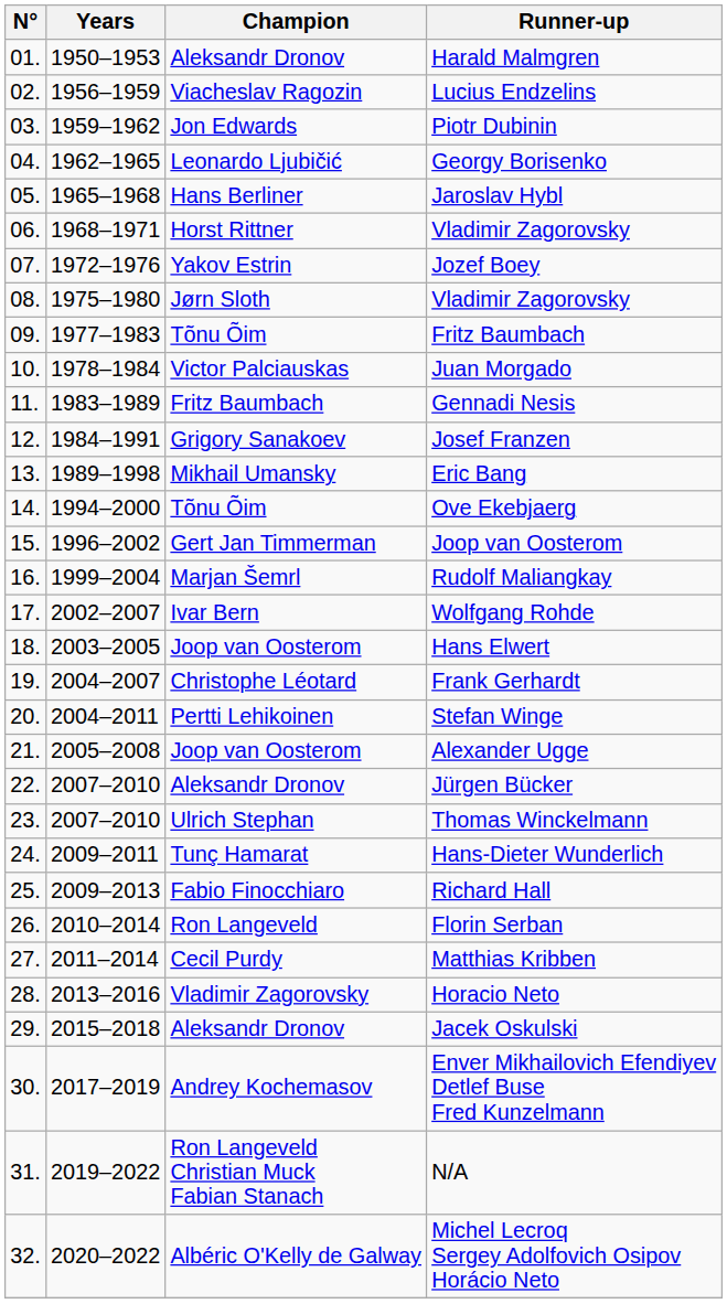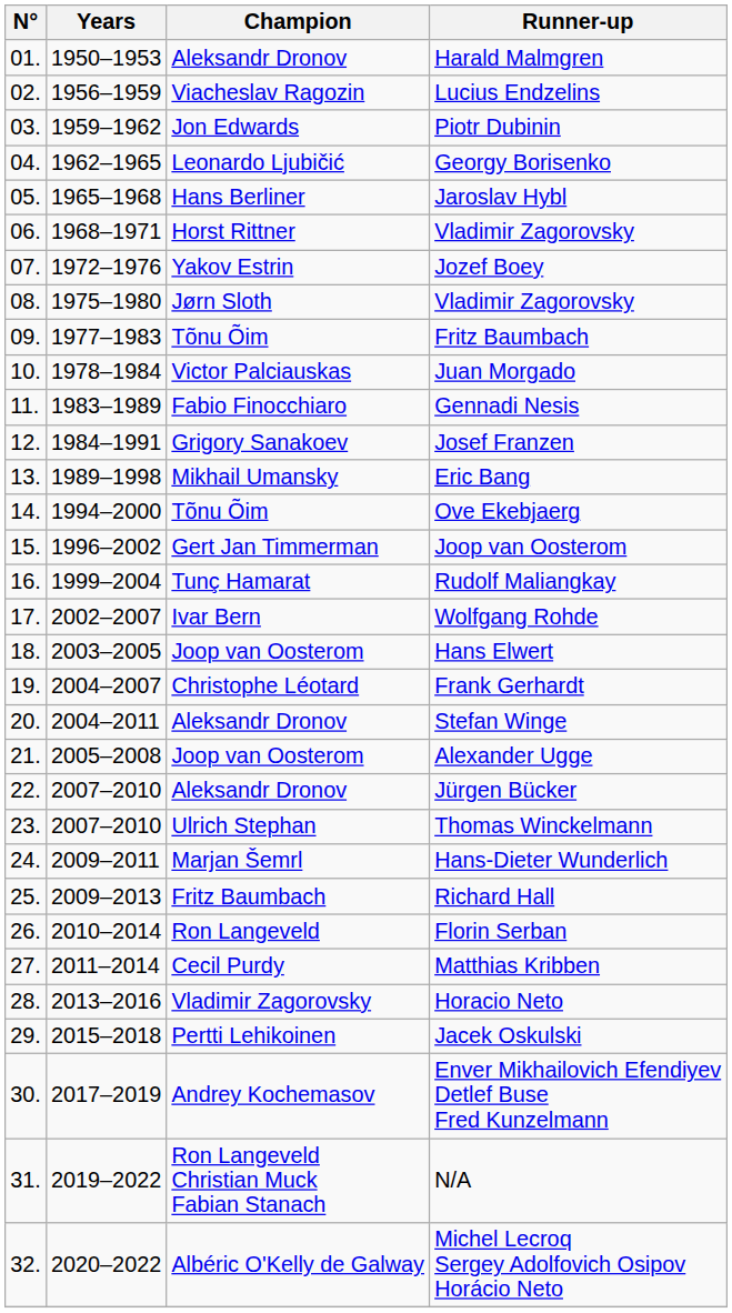Gennadi Nesis | Champion: Fritz Baumbach -> Fabio Finocchiaro
Rudolf Maliangkay | Champion: Marjan Šemrl -> Tunç Hamarat
Stefan Winge | Champion: Pertti Lehikoinen -> Aleksandr Dronov
Hans-Dieter Wunderlich | Champion: Tunç Hamarat -> Marjan Šemrl
Richard Hall | Champion: Fabio Finocchiaro -> Fritz Baumbach
Jacek Oskulski | Champion: Aleksandr Dronov -> Pertti Lehikoinen
